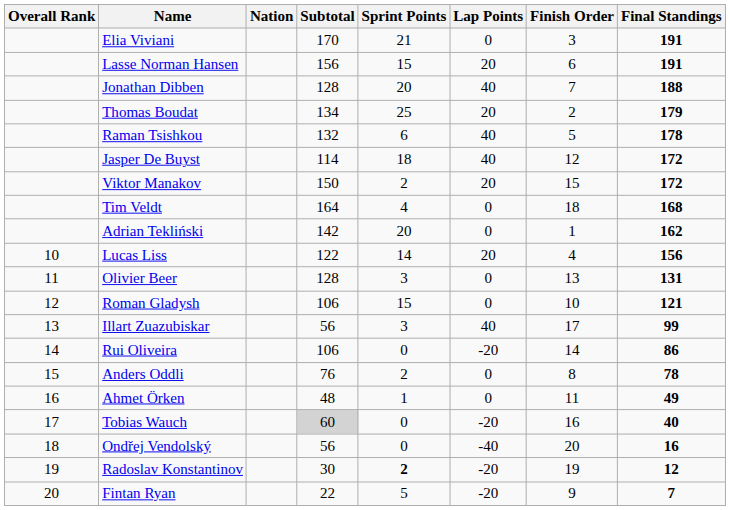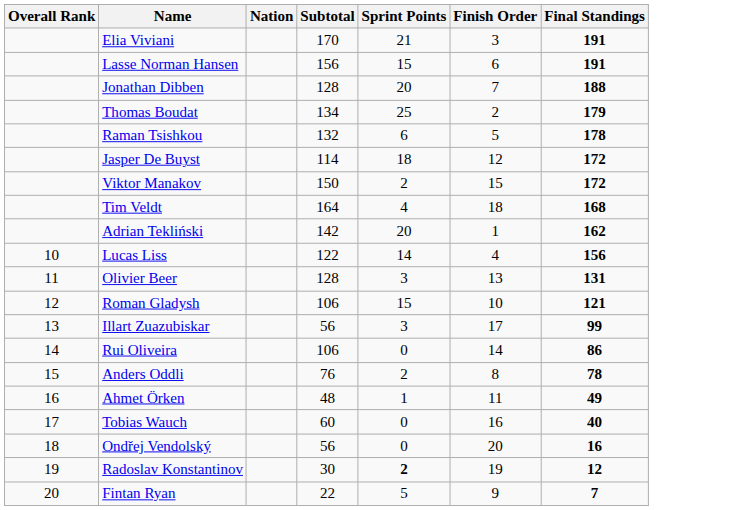- column: Lap Points | 0 | 20 | 40 | 20 | 40 | 40 | 20 | 0 | 0 | 20 | 0 | 0 | 40 | -20 | 0 | 0 | -20 | -40 | -20 | -20
Tobias Wauch | Subtotal: lightgrey background -> no background
